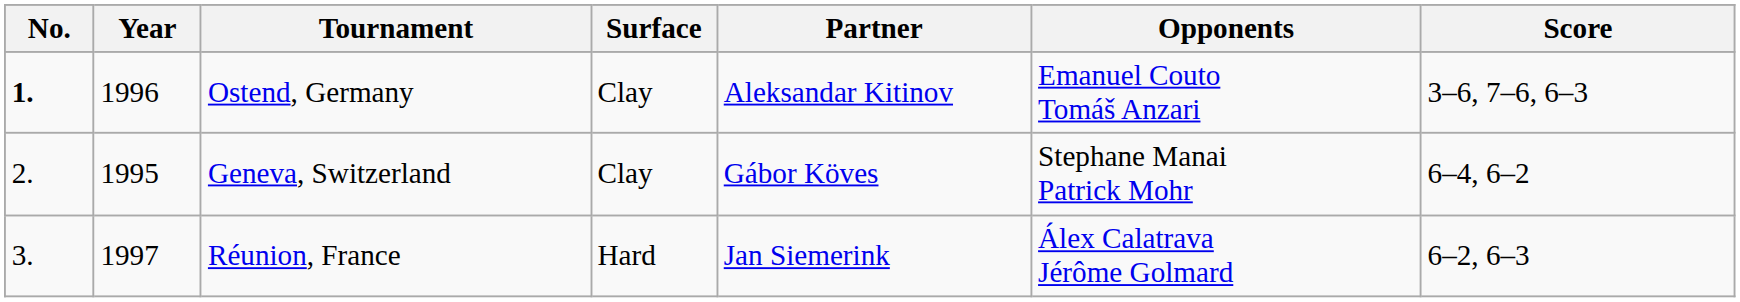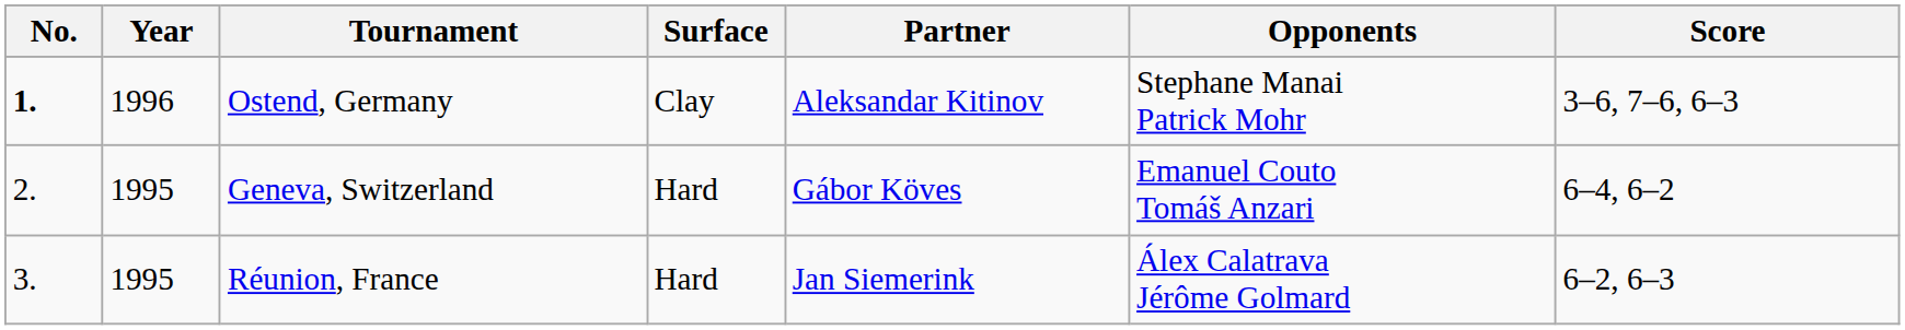Ostend, Germany | Opponents: Emanuel Couto Tomáš Anzari -> Stephane Manai Patrick Mohr
Geneva, Switzerland | Surface: Clay -> Hard
Geneva, Switzerland | Opponents: Stephane Manai Patrick Mohr -> Emanuel Couto Tomáš Anzari
Réunion, France | Year: 1997 -> 1995
